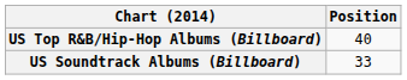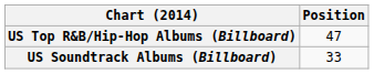US Top R&B/Hip-Hop Albums (Billboard) | Position: 40 -> 47
